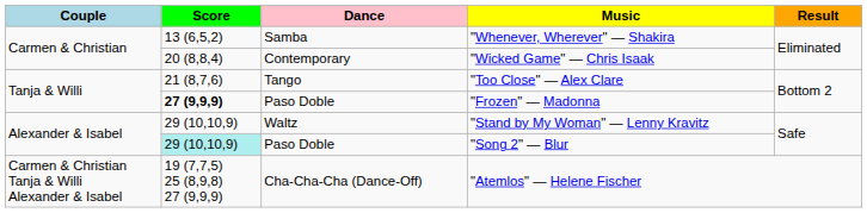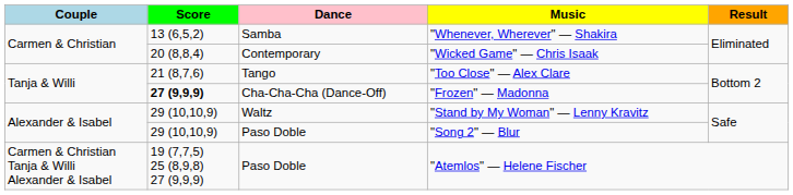"Frozen" — Madonna | Dance: Paso Doble -> Cha-Cha-Cha (Dance-Off)
"Song 2" — Blur | Score: paleturquoise background -> no background
"Atemlos" — Helene Fischer | Dance: Cha-Cha-Cha (Dance-Off) -> Paso Doble
